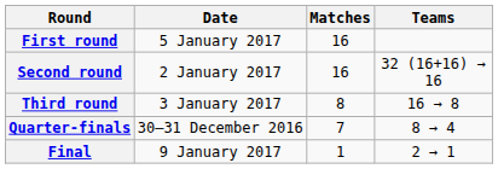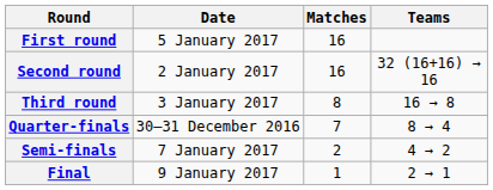+ row: Semi-finals | 7 January 2017 | 2 | 4 → 2
